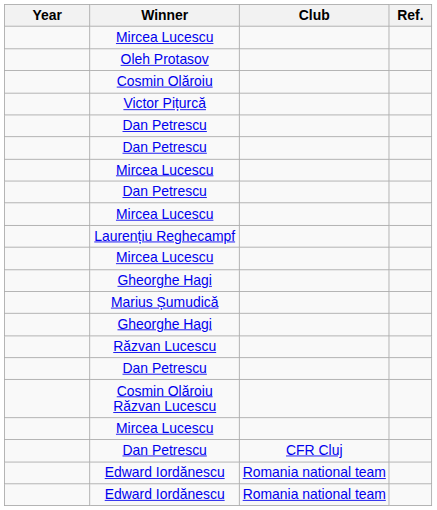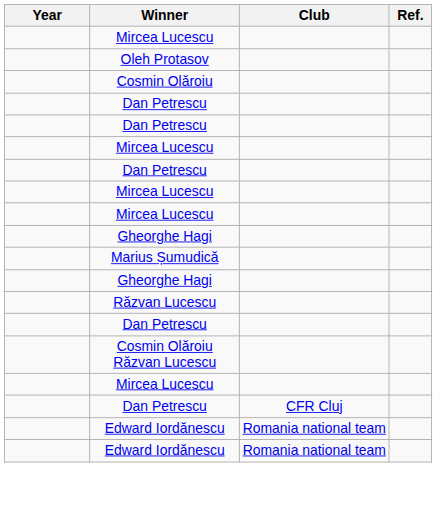- row: Victor Pițurcă
- row: Laurențiu Reghecampf
